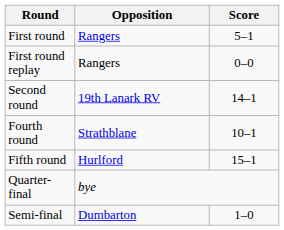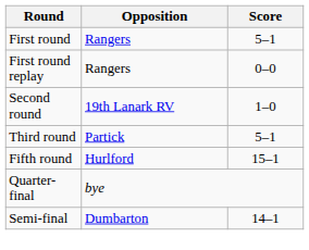Second round | Score: 14–1 -> 1–0
+ row: Third round | Partick | 5–1
- row: Fourth round | Strathblane | 10–1
Semi-final | Score: 1–0 -> 14–1
